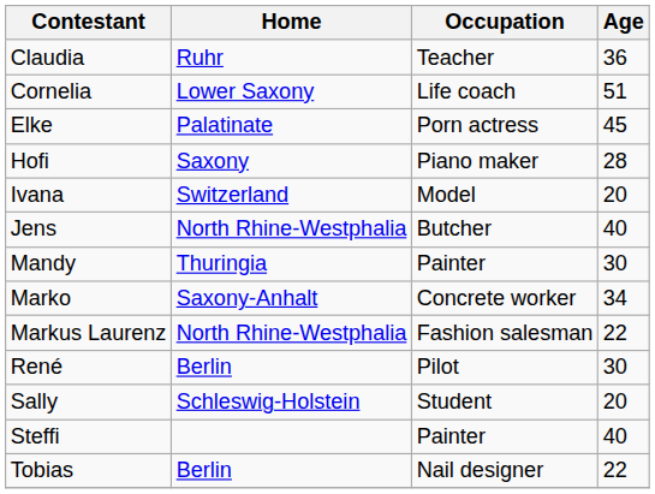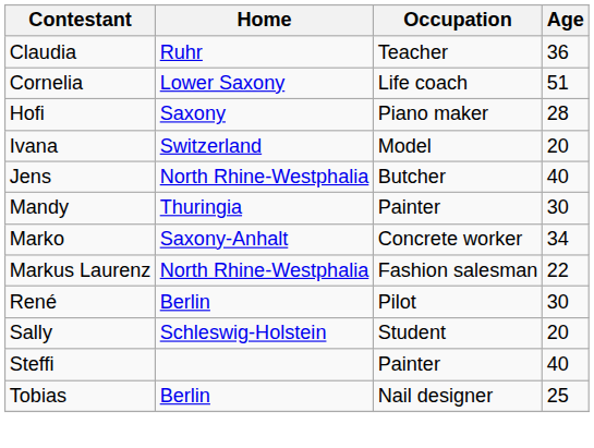- row: Elke | Palatinate | Porn actress | 45
Tobias | Age: 22 -> 25
